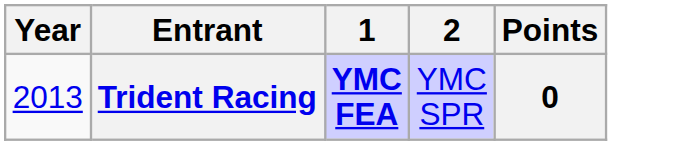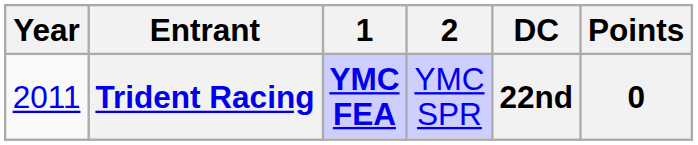+ column: DC | 22nd
Trident Racing | Year: 2013 -> 2011
